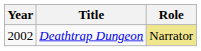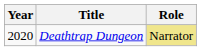Deathtrap Dungeon | Year: 2002 -> 2020
